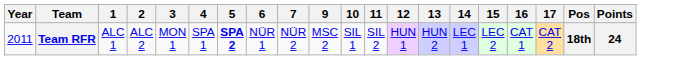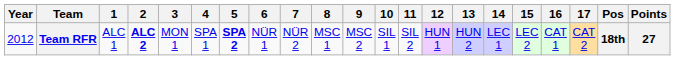+ column: 8 | MSC 1
Team RFR | Year: 2011 -> 2012
Team RFR | 2: normal -> bold
Team RFR | Points: 24 -> 27
